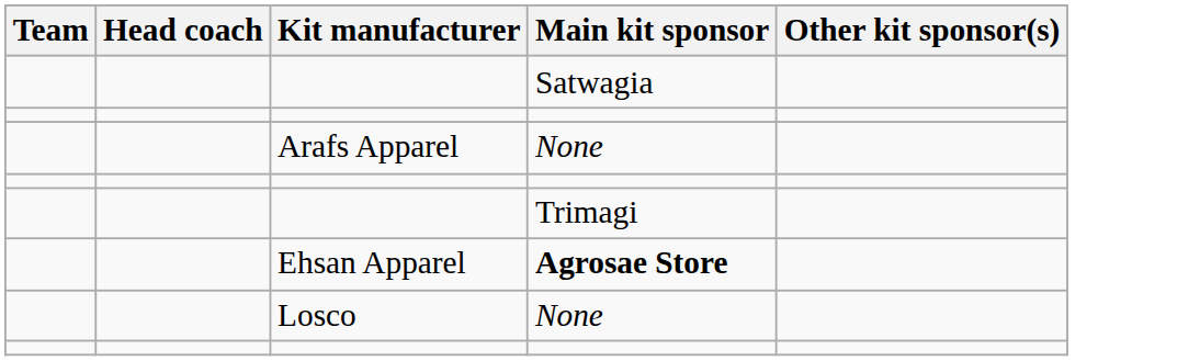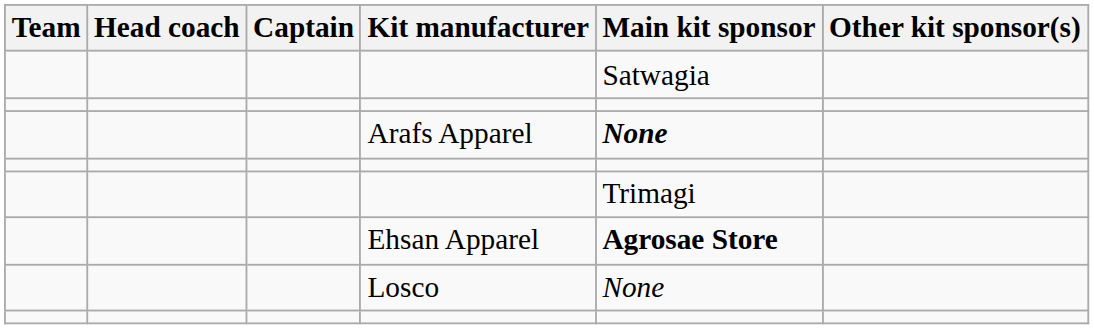+ column: Captain
Arafs Apparel | Main kit sponsor: normal -> bold
